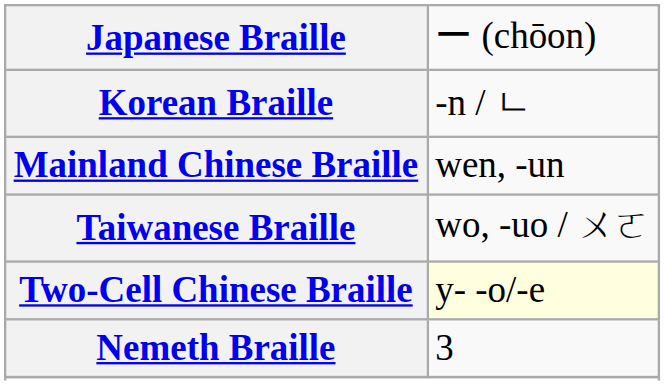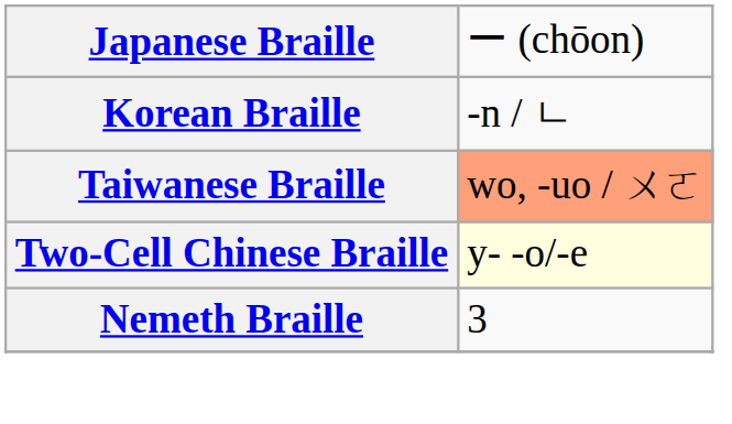- row: Mainland Chinese Braille | wen, -un
Taiwanese Braille | column 2: no background -> lightsalmon background
